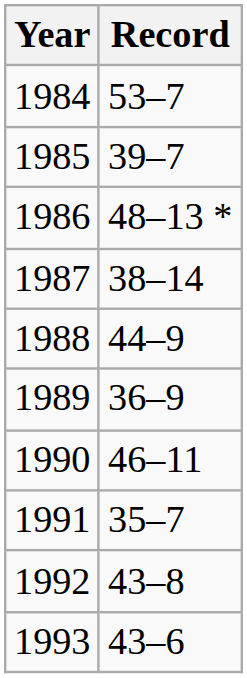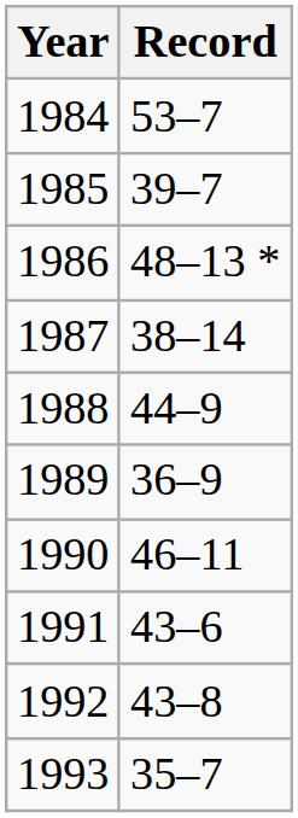1991 | Record: 35–7 -> 43–6
1993 | Record: 43–6 -> 35–7
